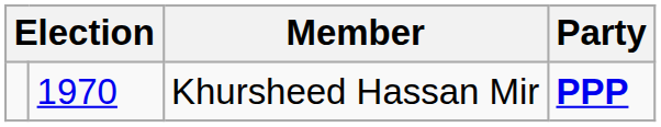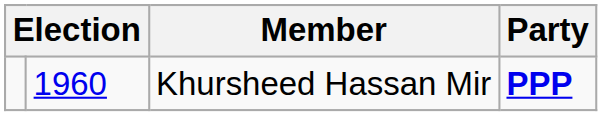Khursheed Hassan Mir | column 2: 1970 -> 1960
